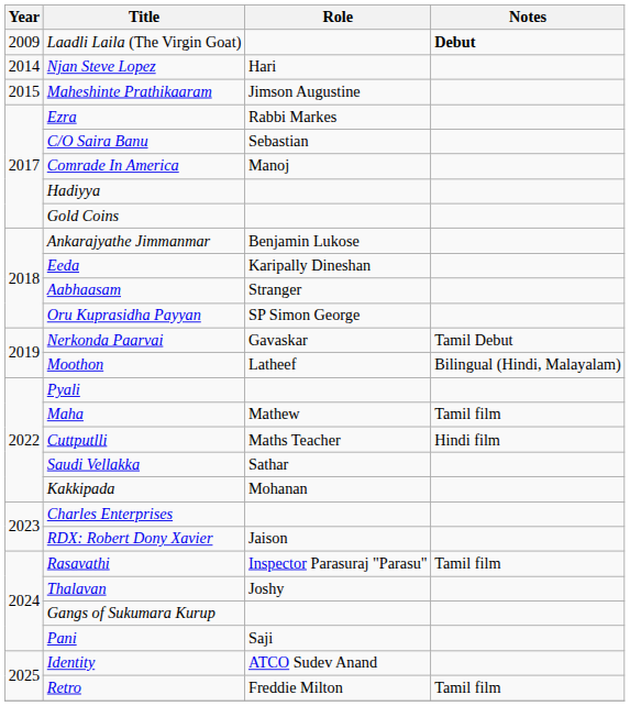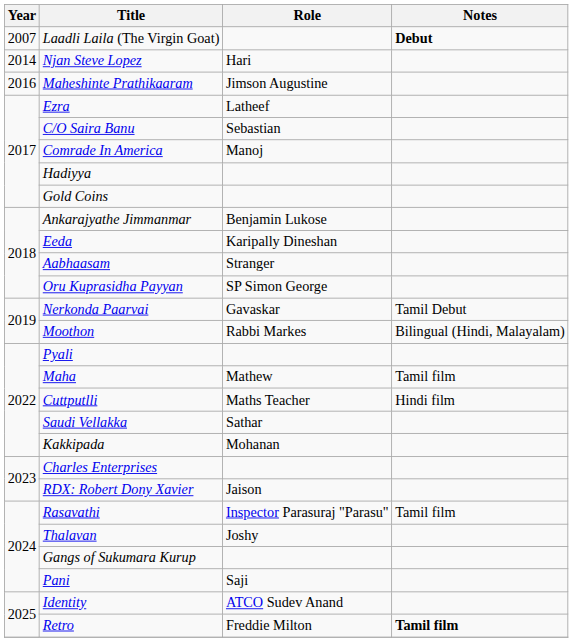Laadli Laila (The Virgin Goat) | Year: 2009 -> 2007
Maheshinte Prathikaaram | Year: 2015 -> 2016
Ezra | Role: Rabbi Markes -> Latheef
Moothon | Role: Latheef -> Rabbi Markes
Retro | Notes: normal -> bold
